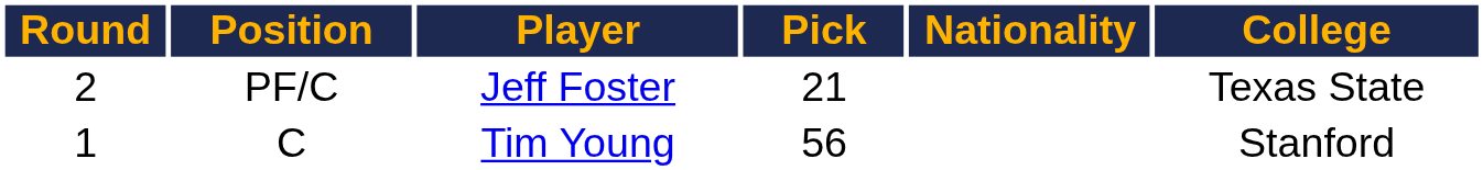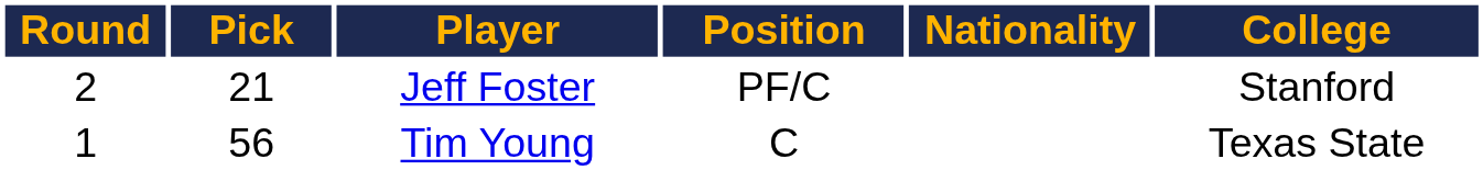columns swapped: Pick <-> Position
Jeff Foster | College: Texas State -> Stanford
Tim Young | College: Stanford -> Texas State
